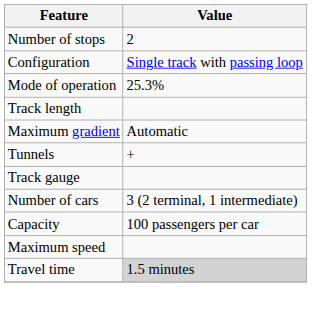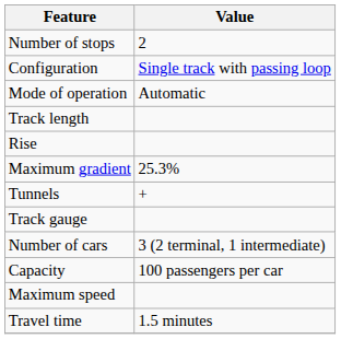Mode of operation | Value: 25.3% -> Automatic
+ row: Rise
Maximum gradient | Value: Automatic -> 25.3%
Travel time | Value: lightgrey background -> no background
